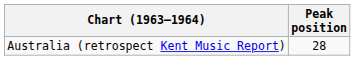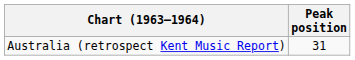Australia (retrospect Kent Music Report) | Peak position: 28 -> 31
